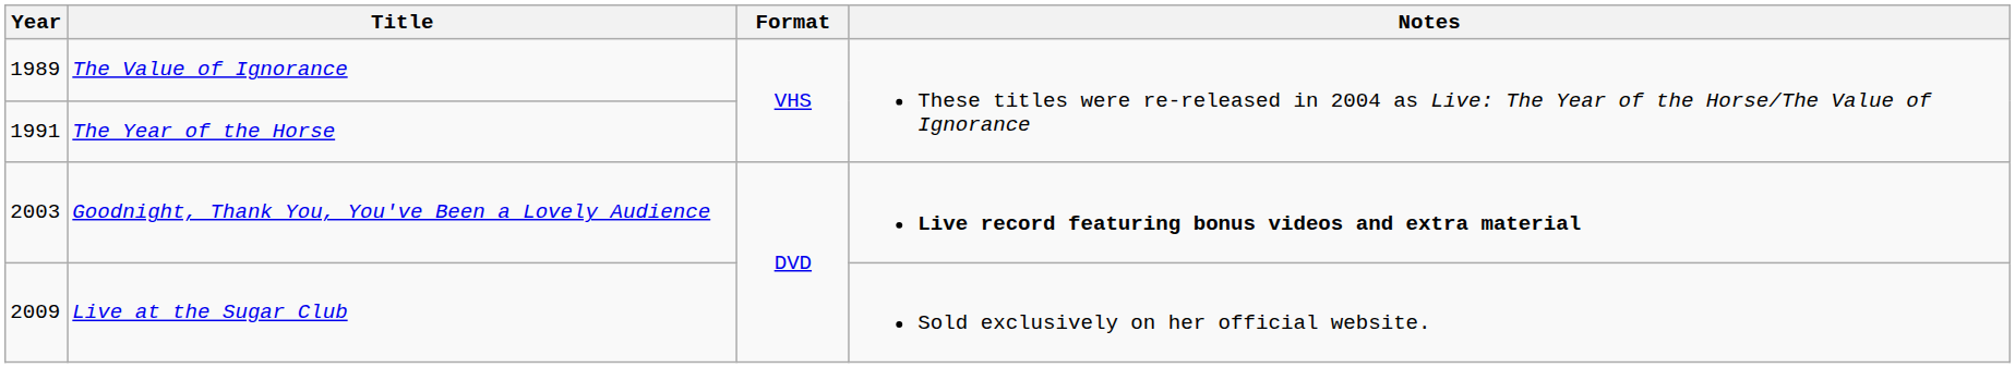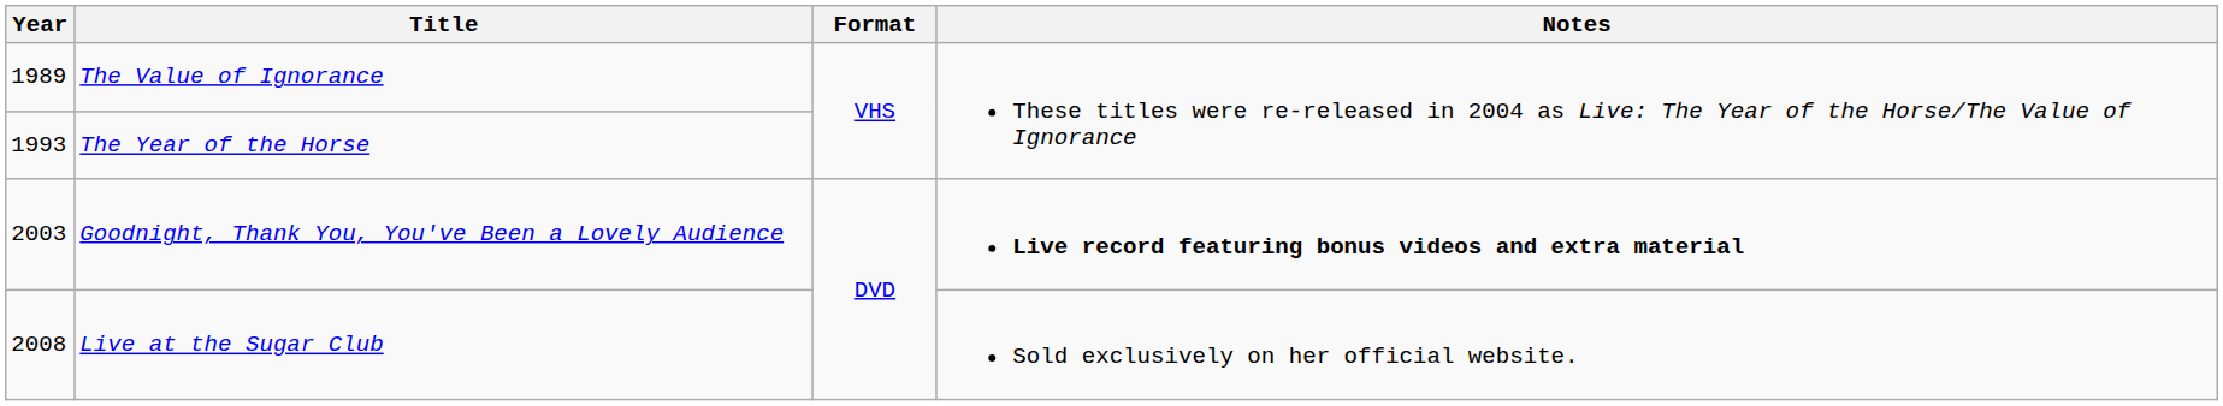The Year of the Horse | Year: 1991 -> 1993
Live at the Sugar Club | Year: 2009 -> 2008
